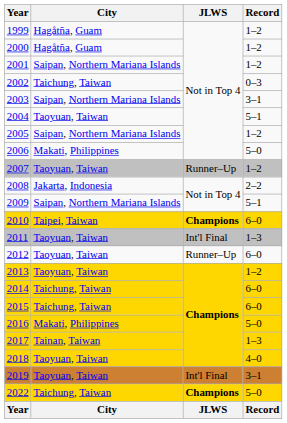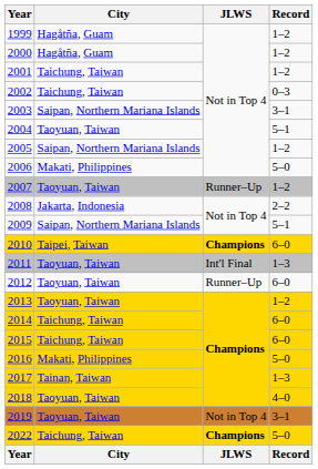2001 | City: Saipan, Northern Mariana Islands -> Taichung, Taiwan
2019 | JLWS: Int'l Final -> Not in Top 4
